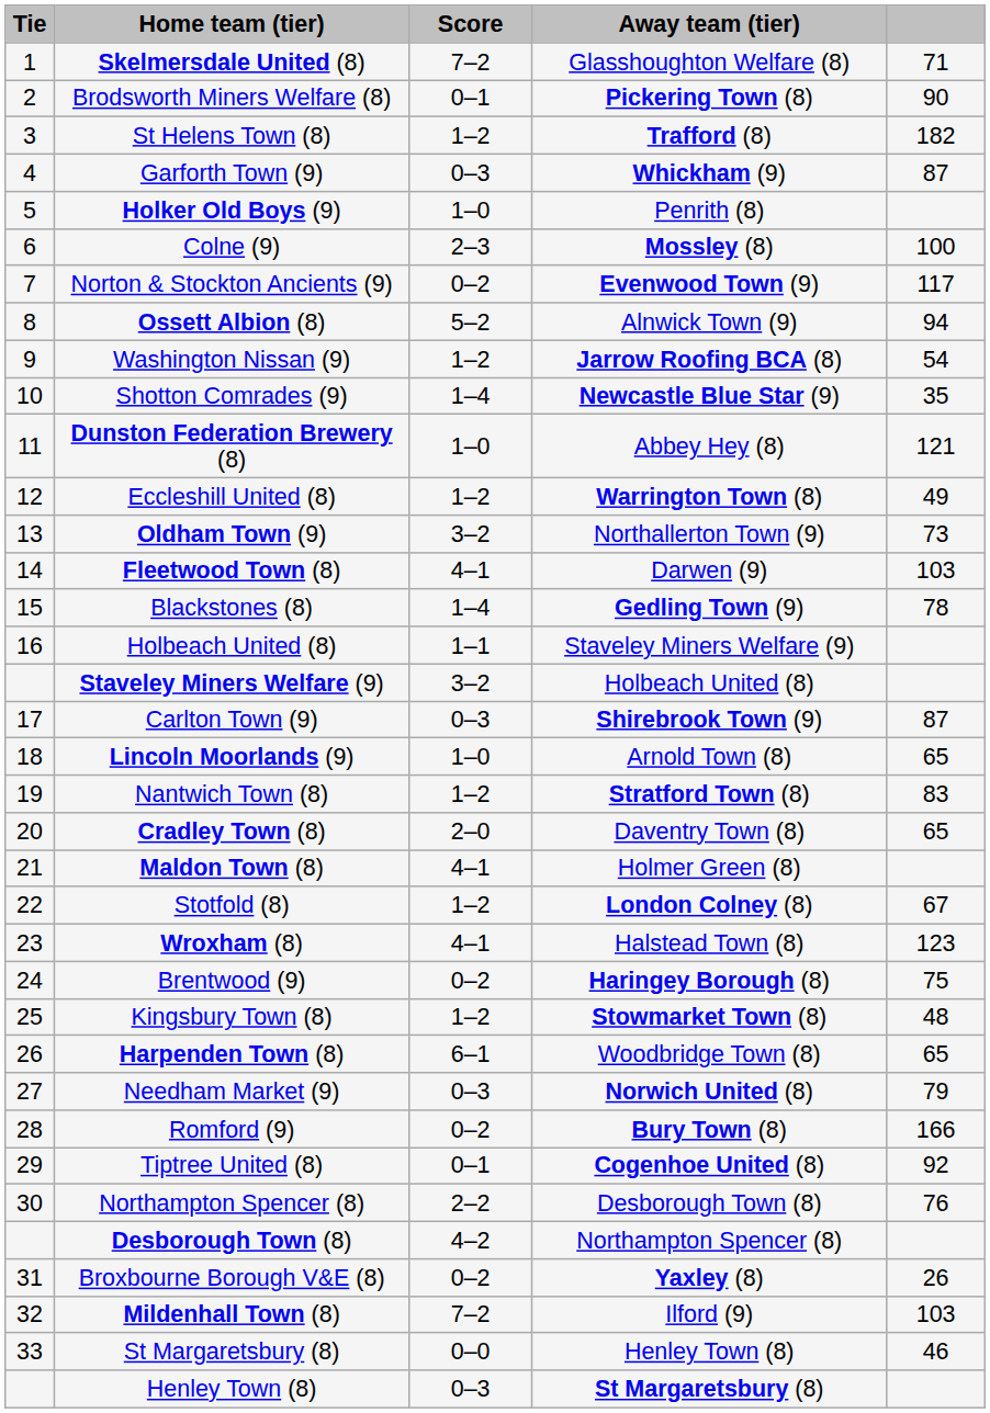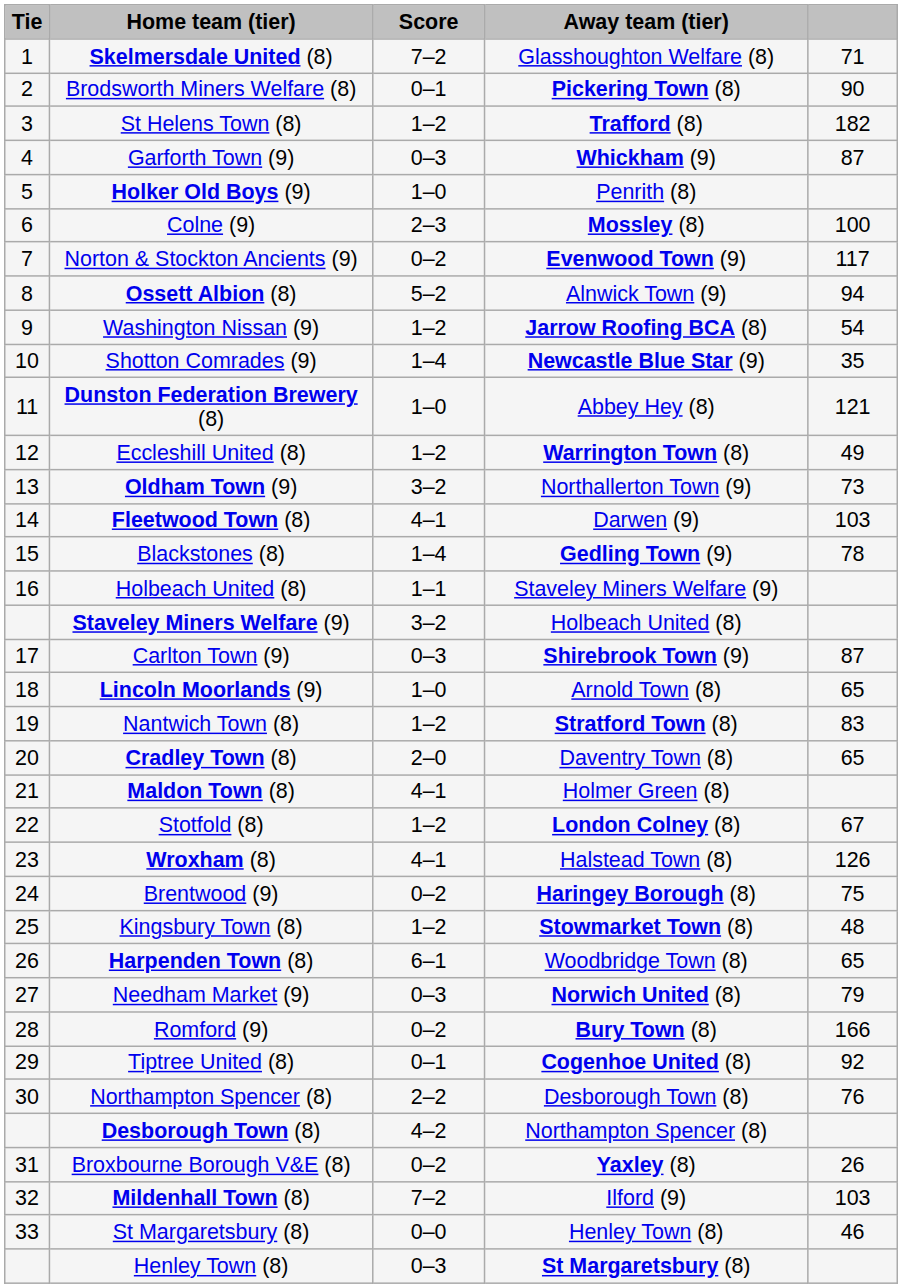Wroxham (8) | column 5: 123 -> 126
